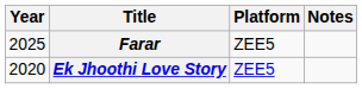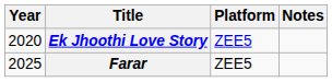rows swapped: Ek Jhoothi Love Story <-> Farar
